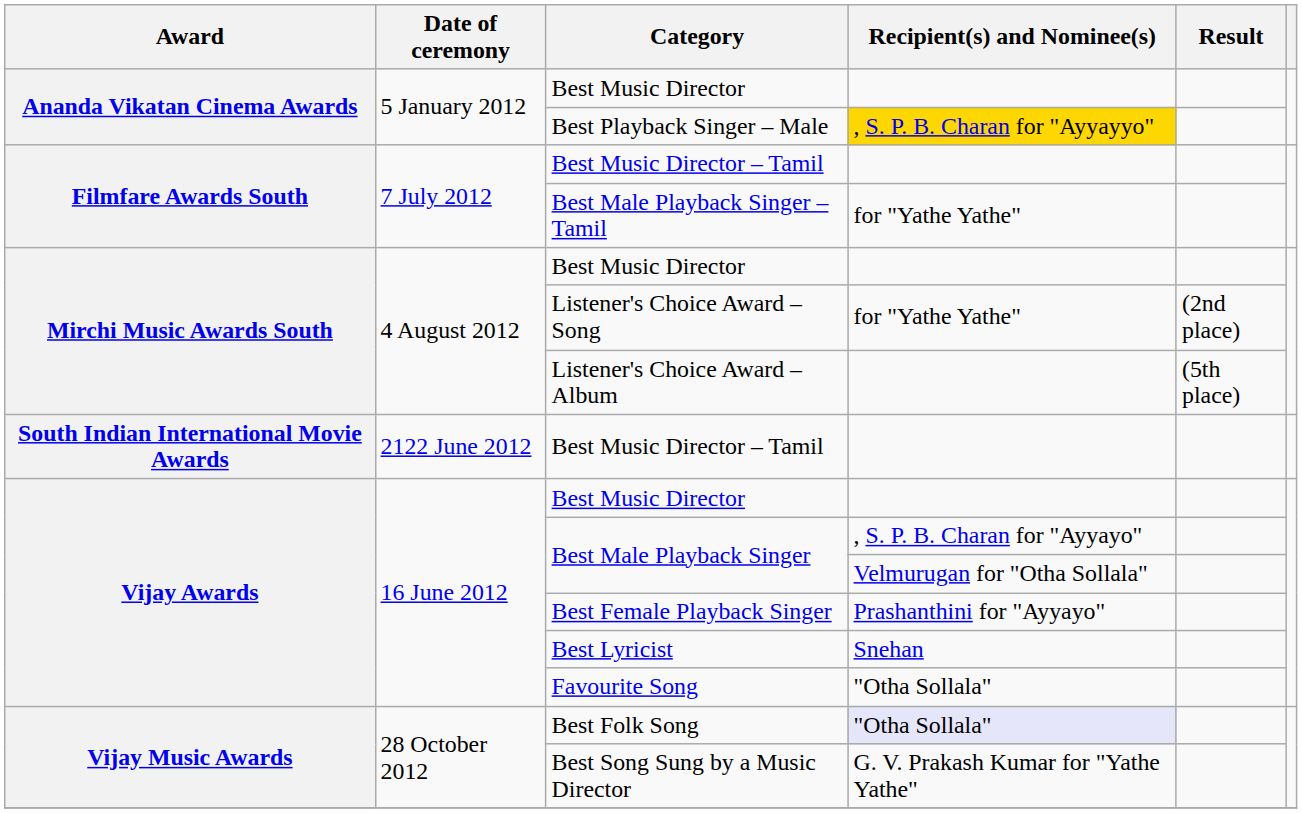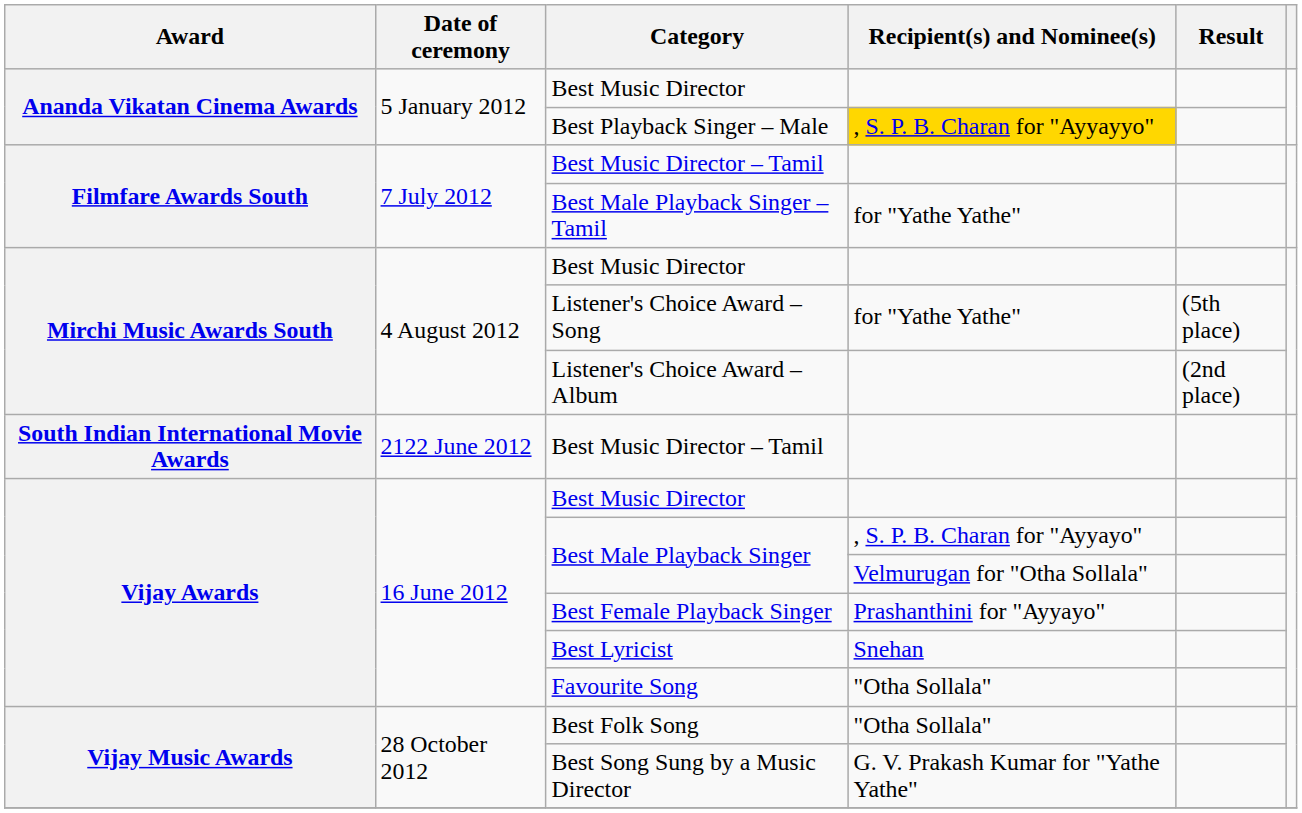Listener's Choice Award – Song | Result: (2nd place) -> (5th place)
Listener's Choice Award – Album | Result: (5th place) -> (2nd place)
Best Folk Song | Recipient(s) and Nominee(s): lavender background -> no background
